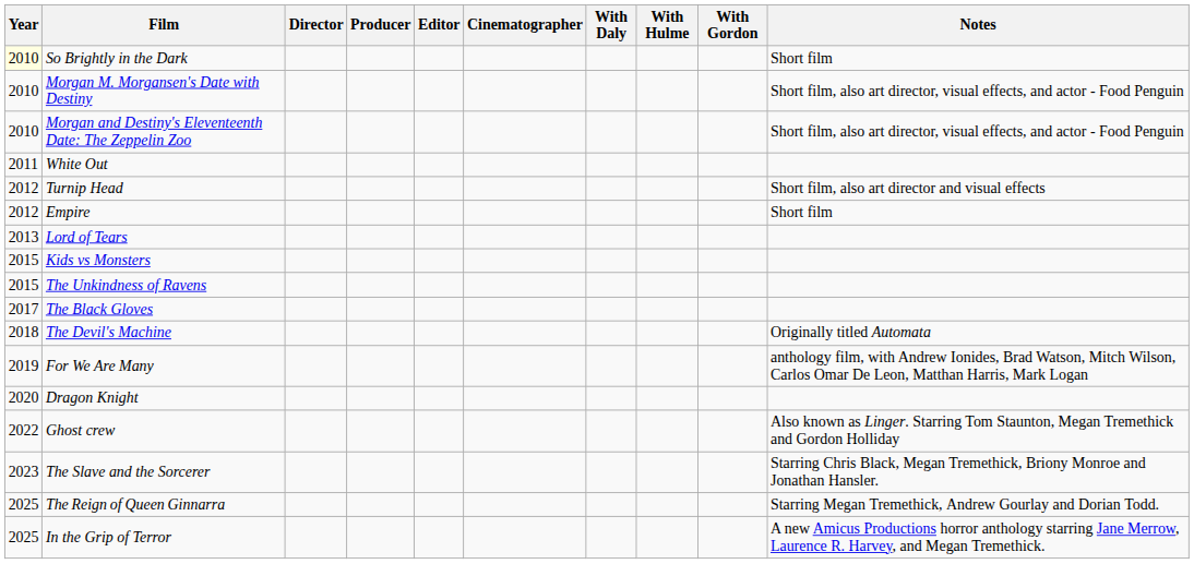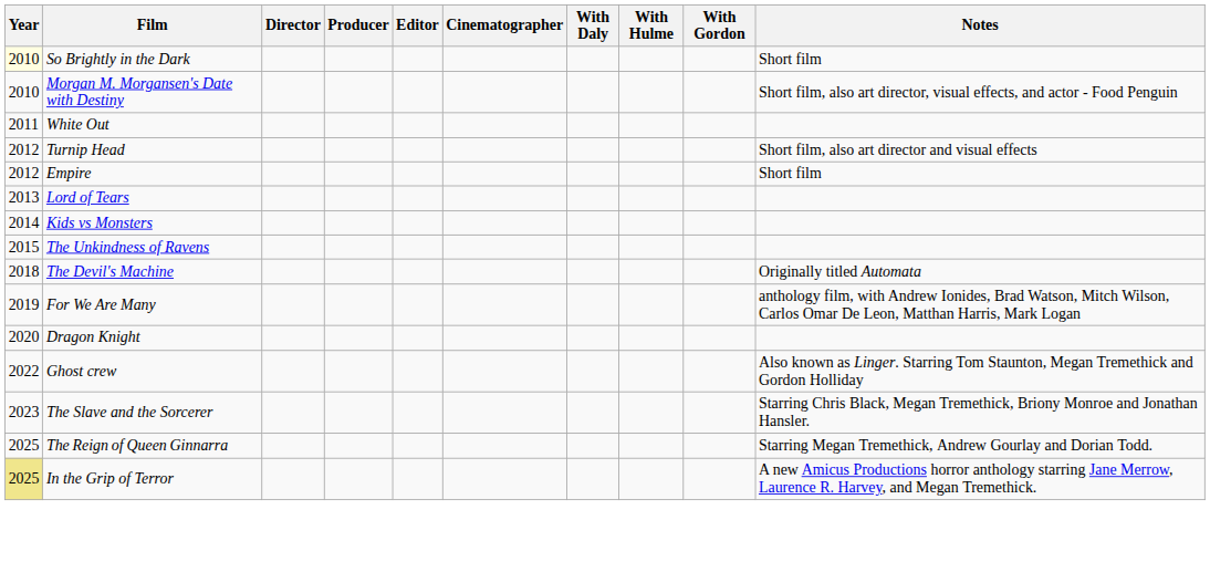- row: 2010 | Morgan and Destiny's Eleventeenth Date: The Zeppelin Zoo | Short film, also art director, visual effects, and actor - Food Penguin
Kids vs Monsters | Year: 2015 -> 2014
- row: 2017 | The Black Gloves
In the Grip of Terror | Year: no background -> khaki background
